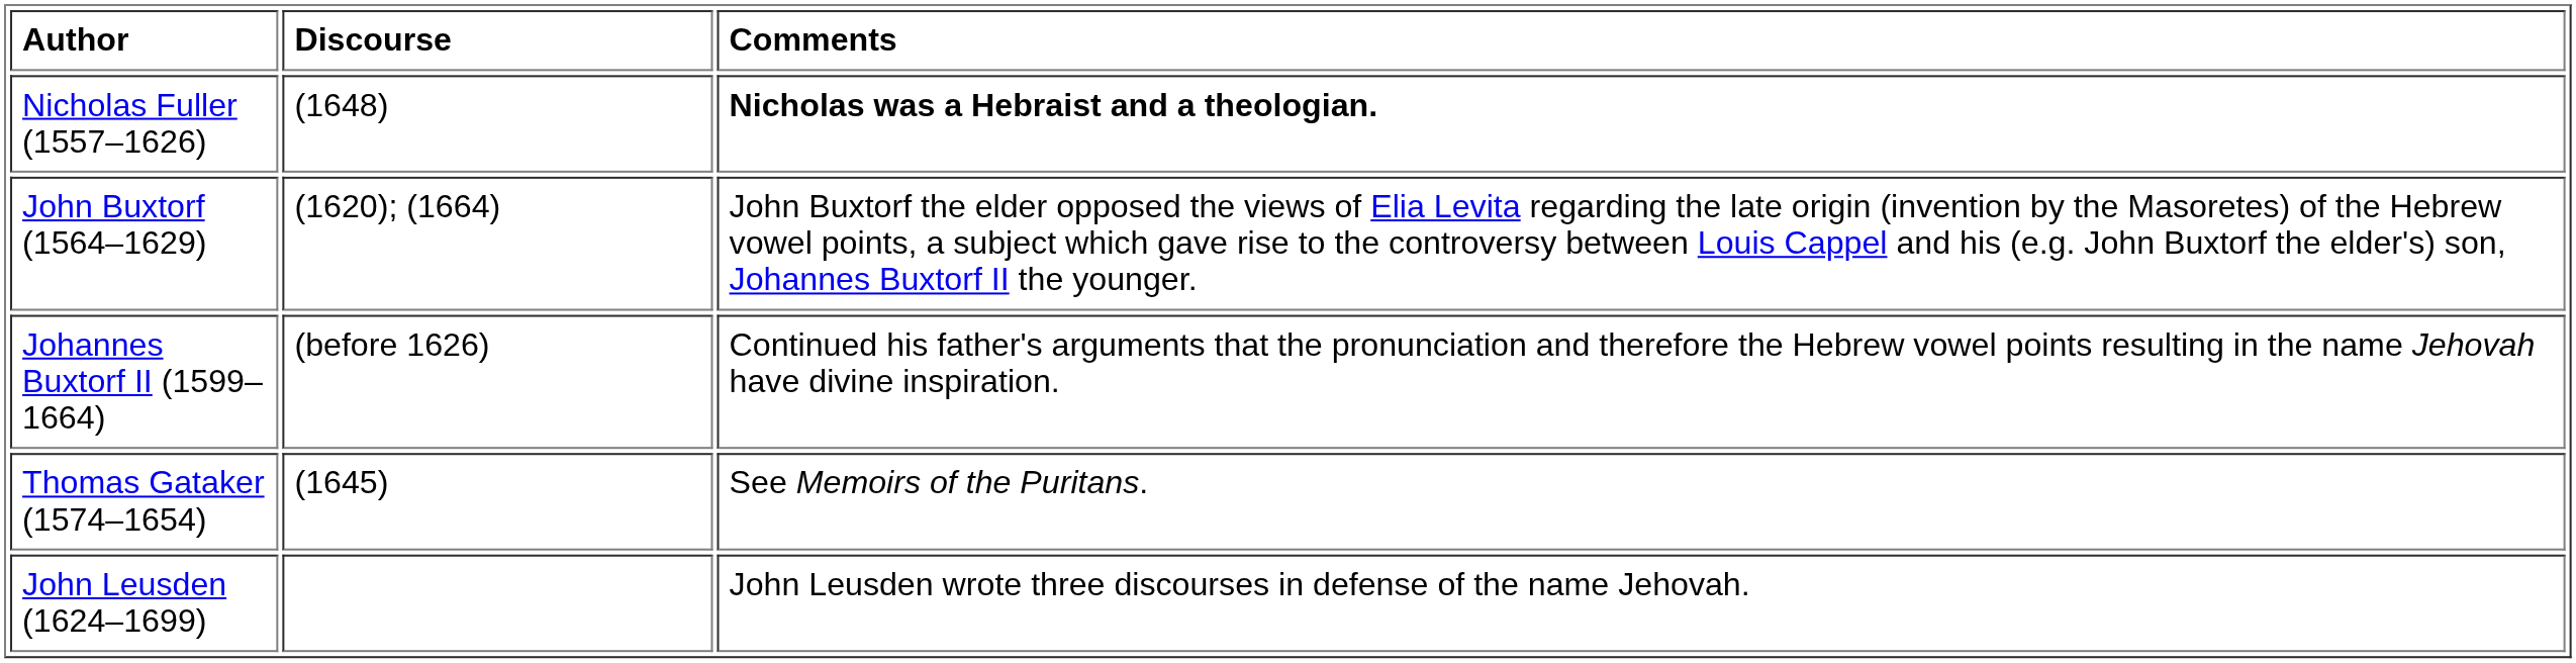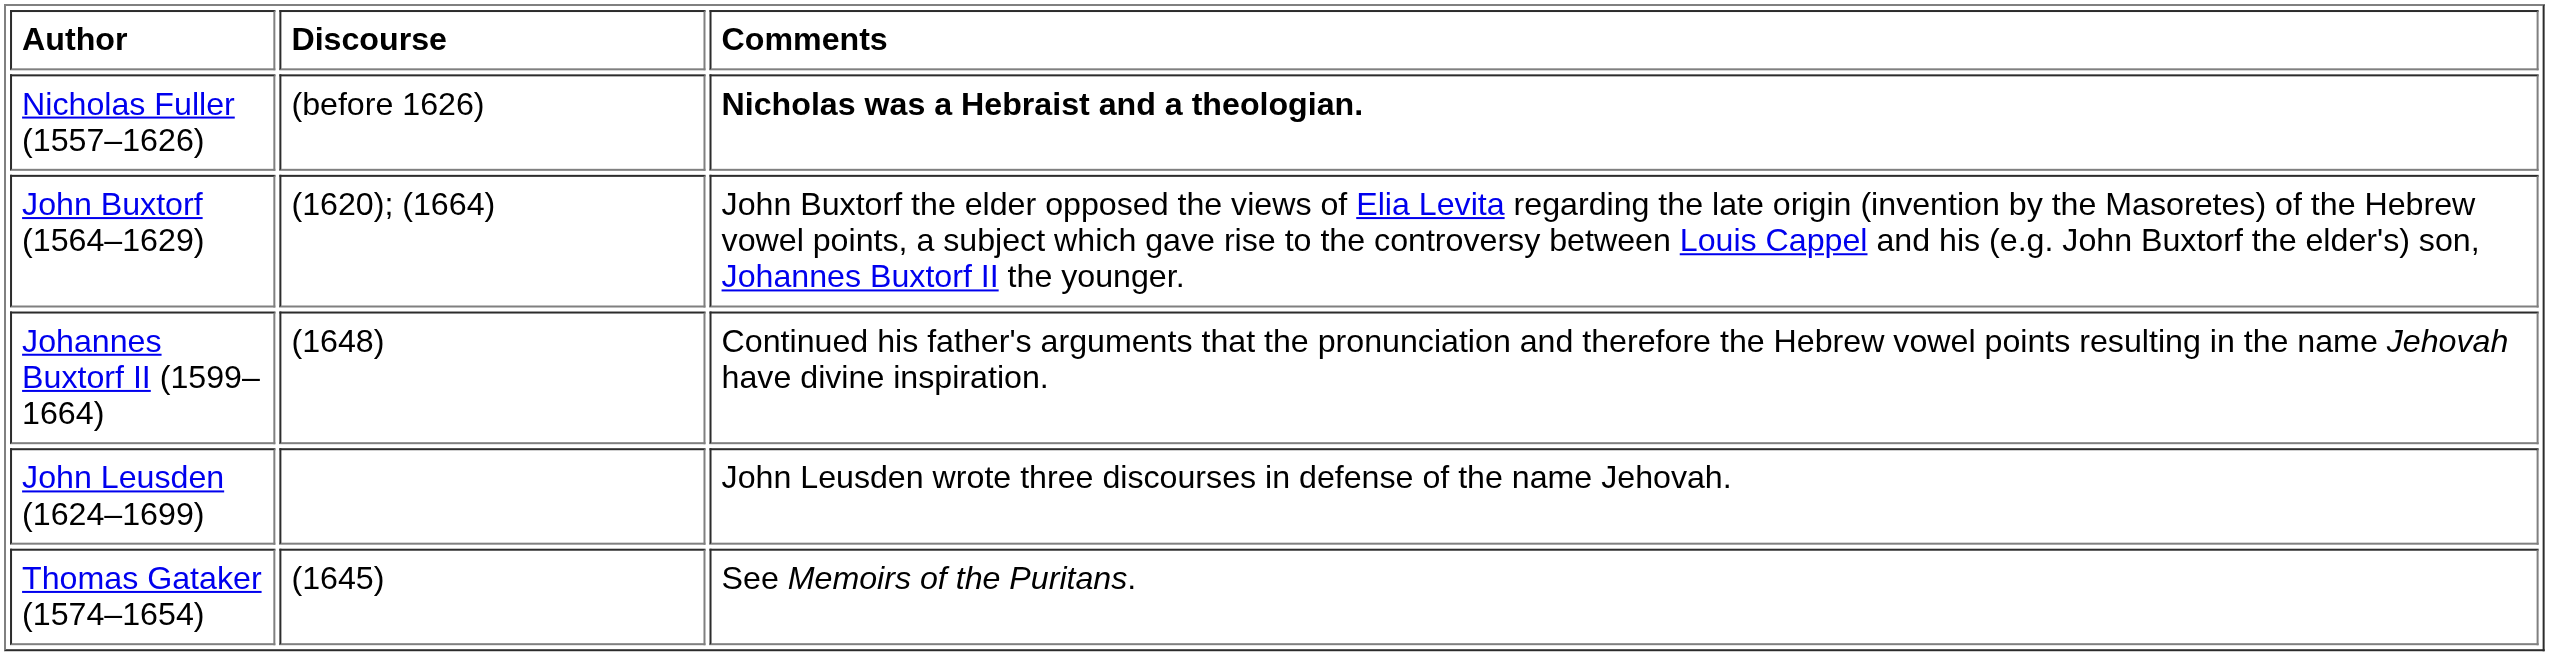Nicholas Fuller (1557–1626) | Discourse: (1648) -> (before 1626)
Johannes Buxtorf II (1599–1664) | Discourse: (before 1626) -> (1648)
rows swapped: Thomas Gataker (1574–1654) <-> John Leusden (1624–1699)
